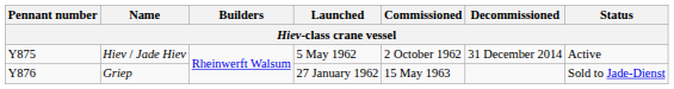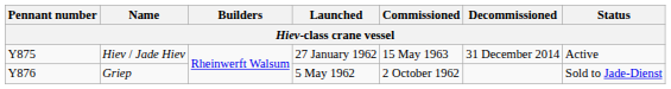Hiev / Jade Hiev | Launched: 5 May 1962 -> 27 January 1962
Hiev / Jade Hiev | Commissioned: 2 October 1962 -> 15 May 1963
Griep | Launched: 27 January 1962 -> 5 May 1962
Griep | Commissioned: 15 May 1963 -> 2 October 1962
